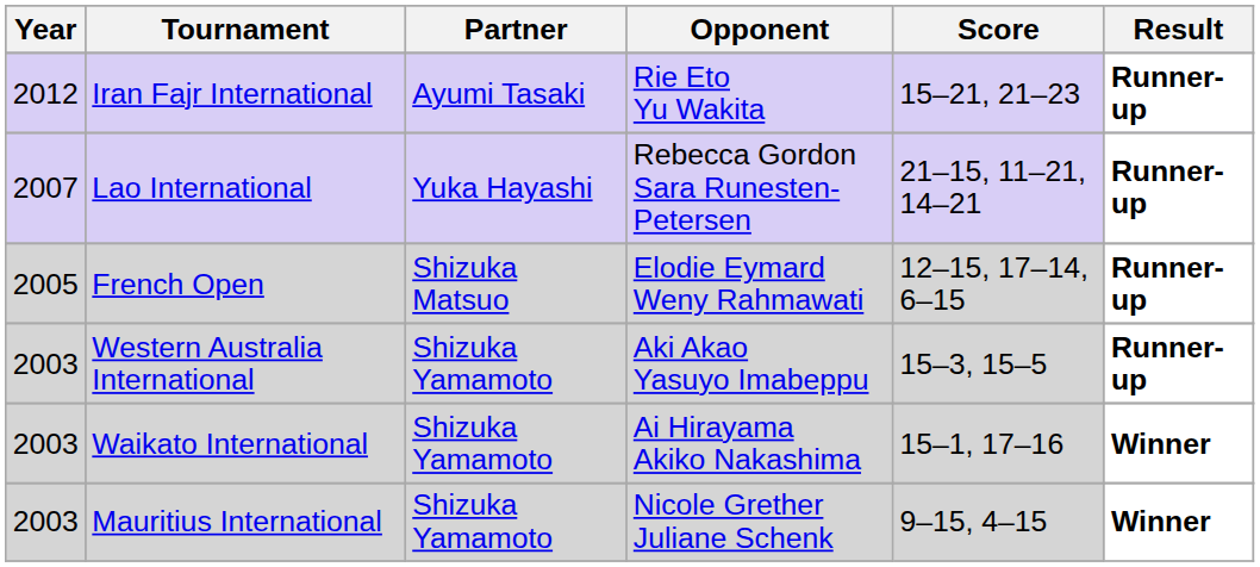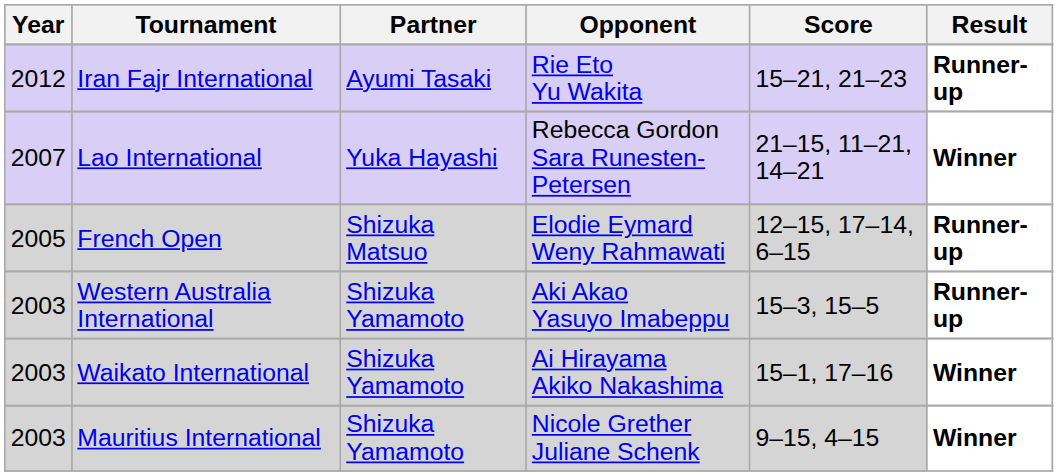Lao International | Result: Runner-up -> Winner
